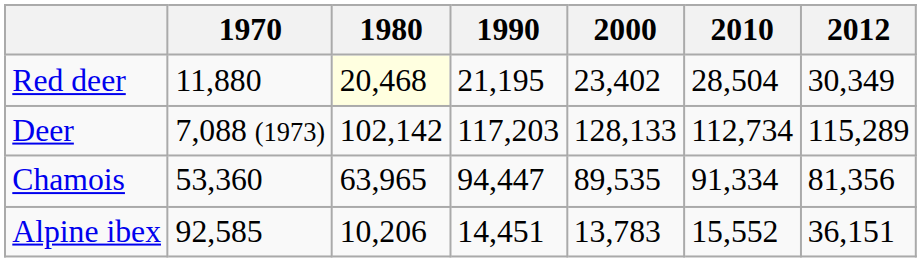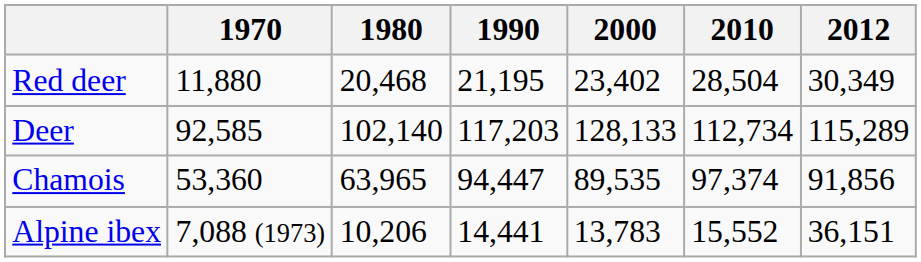Red deer | 1980: lightyellow background -> no background
Deer | 1970: 7,088 (1973) -> 92,585
Deer | 1980: 102,142 -> 102,140
Chamois | 2010: 91,334 -> 97,374
Chamois | 2012: 81,356 -> 91,856
Alpine ibex | 1970: 92,585 -> 7,088 (1973)
Alpine ibex | 1990: 14,451 -> 14,441
